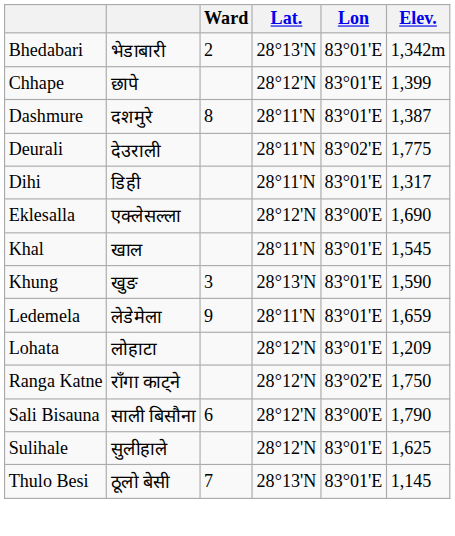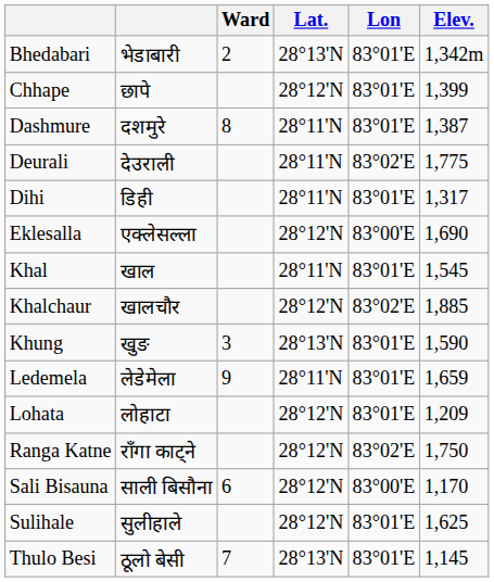+ row: Khalchaur | खालचौर | 28°12'N | 83°02'E | 1,885
Sali Bisauna | Elev.: 1,790 -> 1,170
